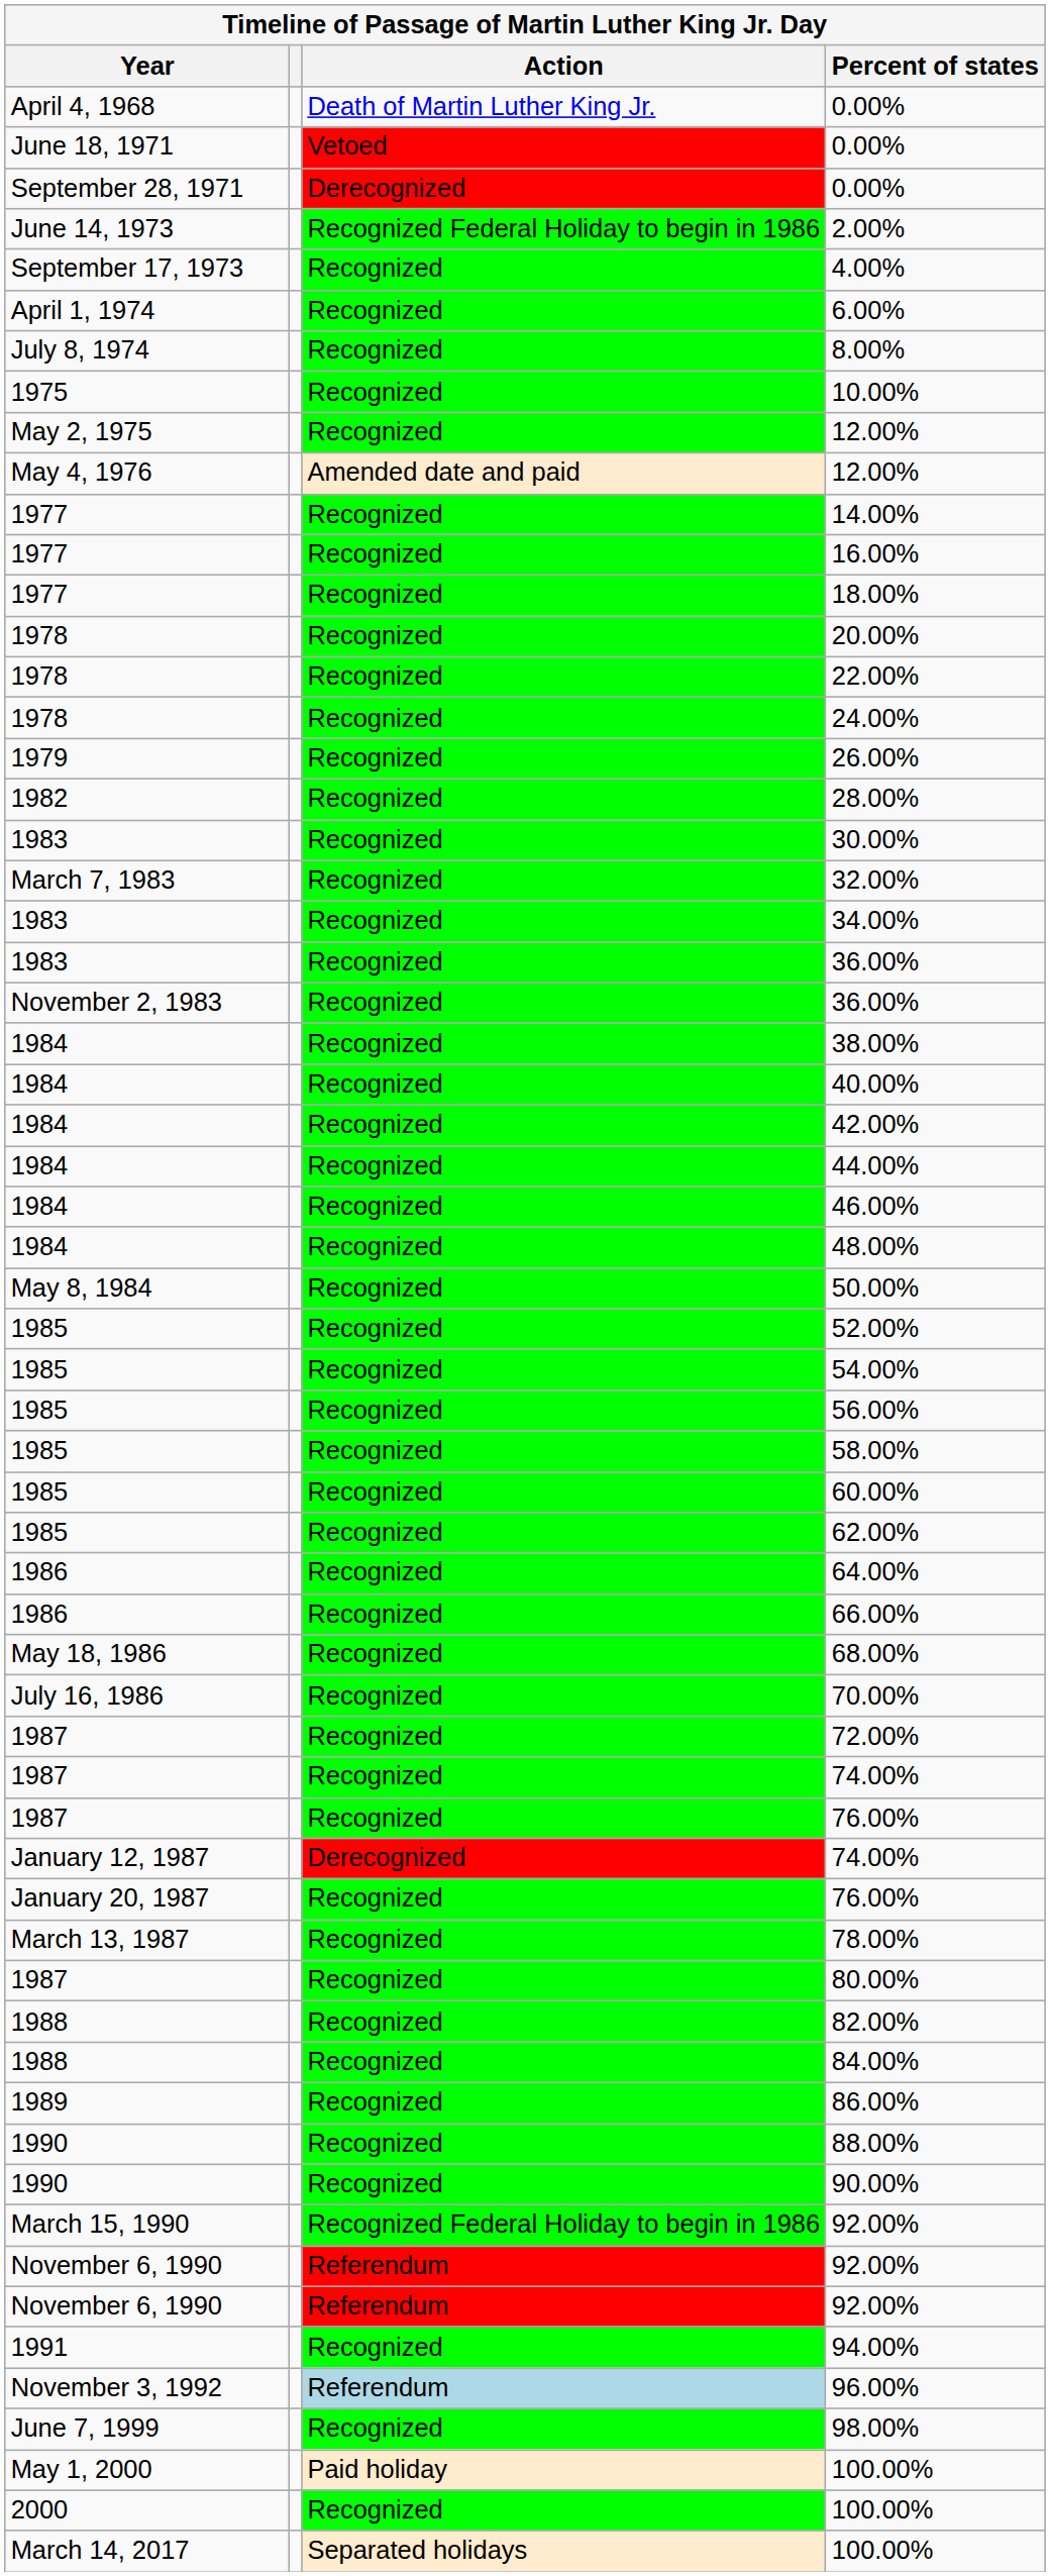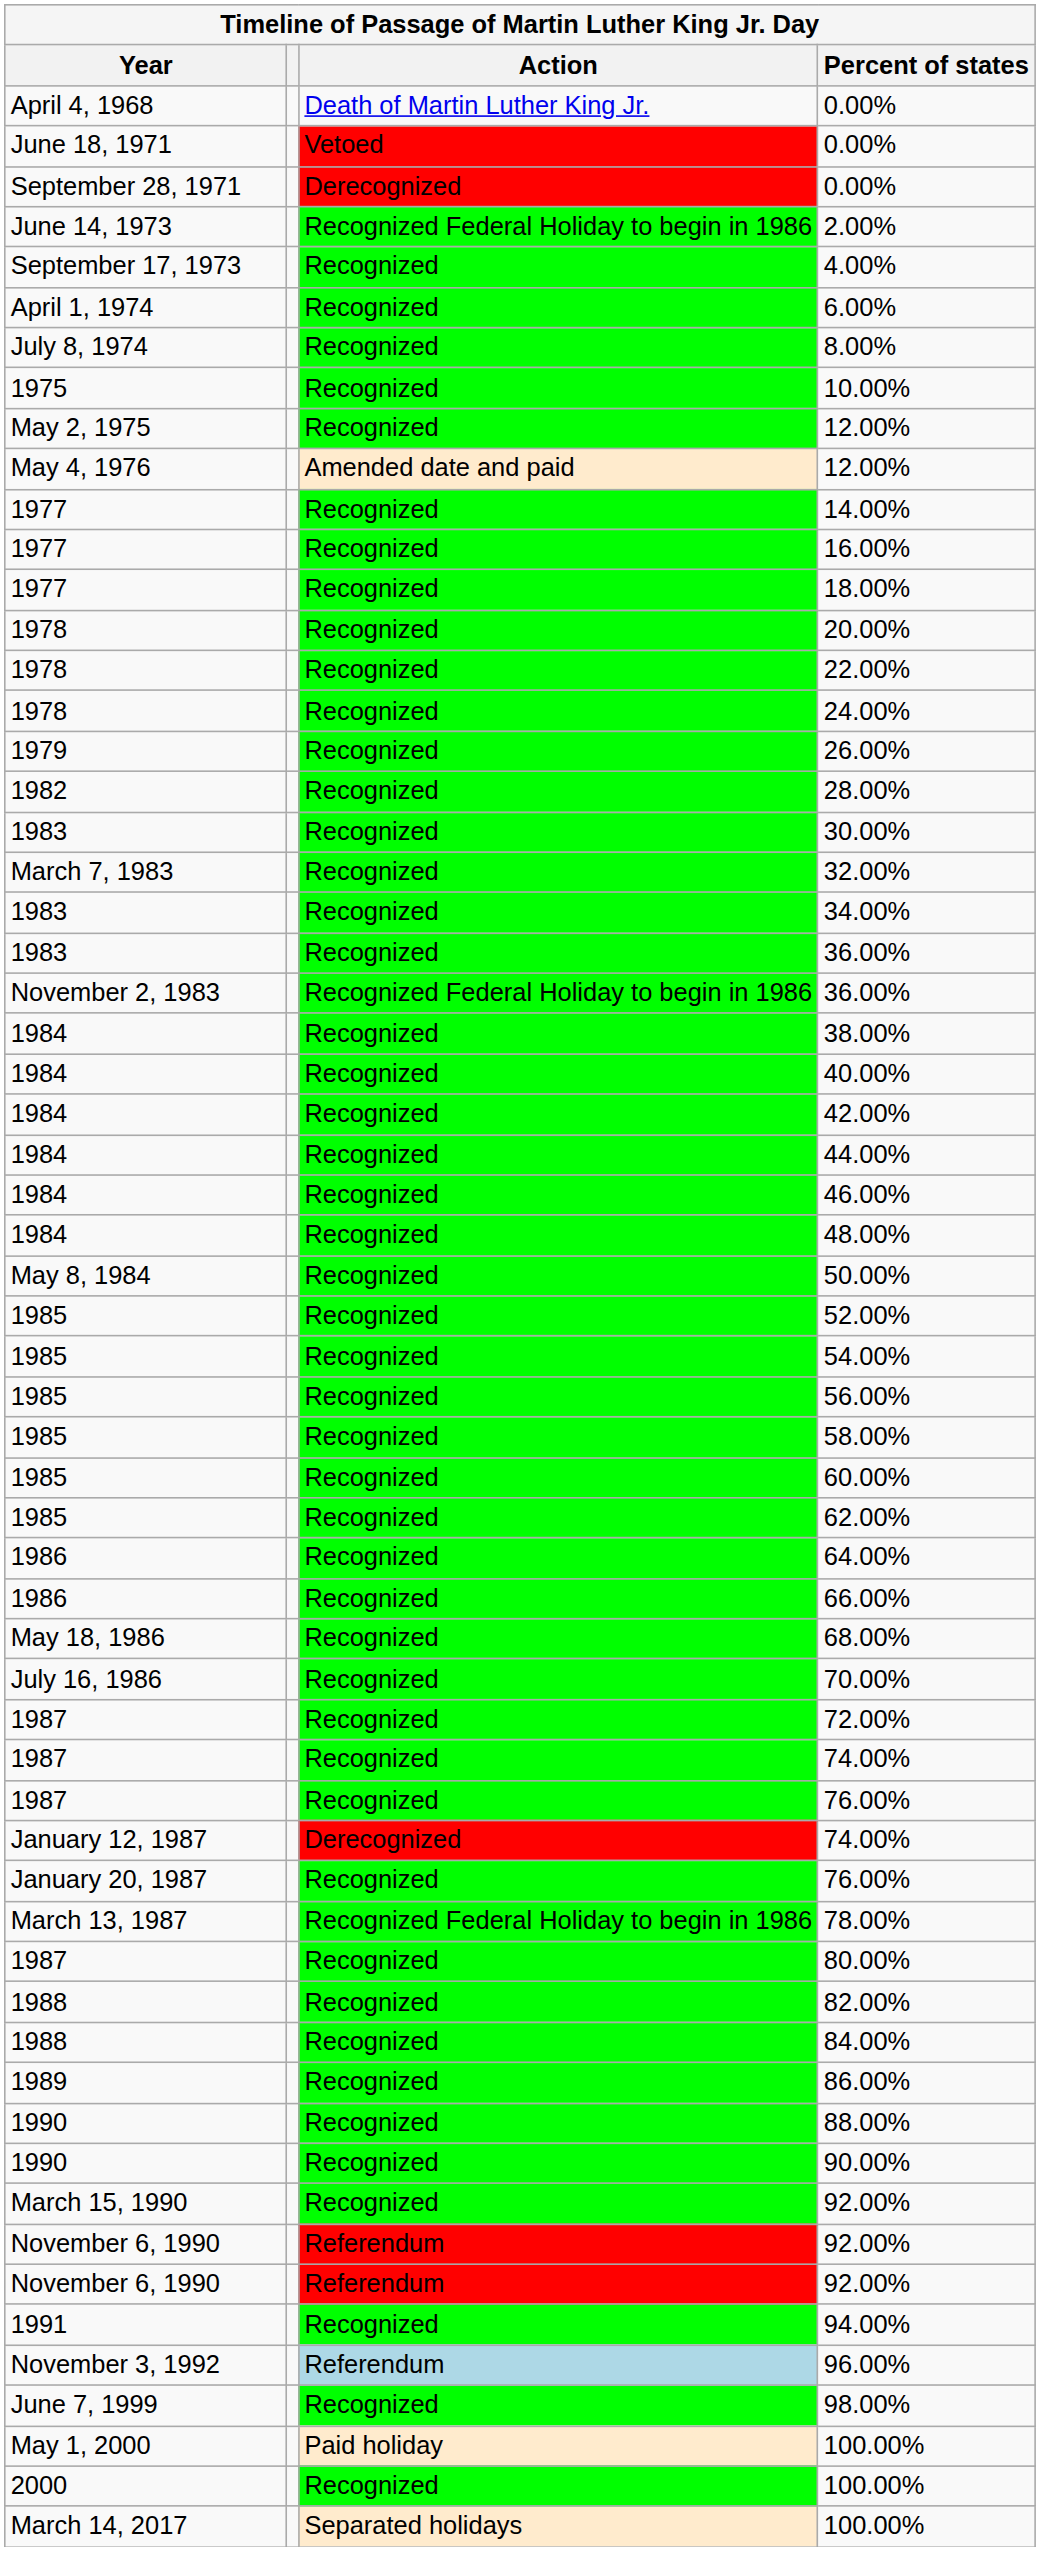November 2, 1983 / 36.00% | Action: Recognized -> Recognized Federal Holiday to begin in 1986
78.00% | Action: Recognized -> Recognized Federal Holiday to begin in 1986
March 15, 1990 / 92.00% | Action: Recognized Federal Holiday to begin in 1986 -> Recognized
